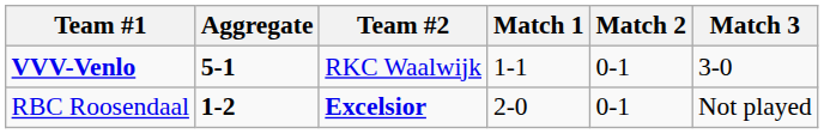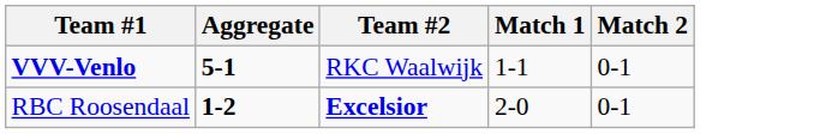- column: Match 3 | 3-0 | Not played
